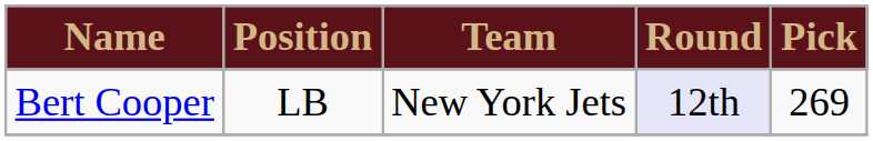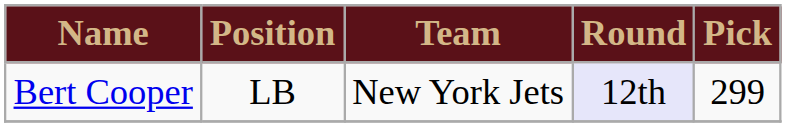Bert Cooper | Pick: 269 -> 299
